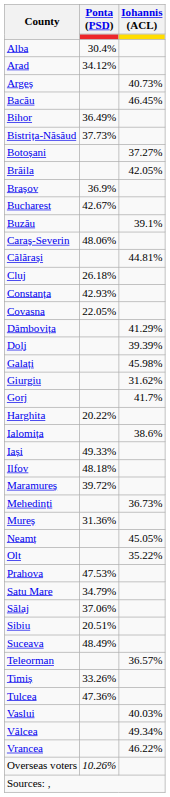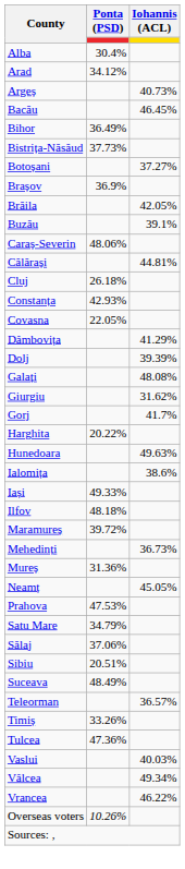rows swapped: Brașov <-> Brăila
- row: Bucharest | 42.67%
Galați | Iohannis (ACL): 45.98% -> 48.08%
+ row: Hunedoara | 49.63%
- row: Olt | 35.22%
